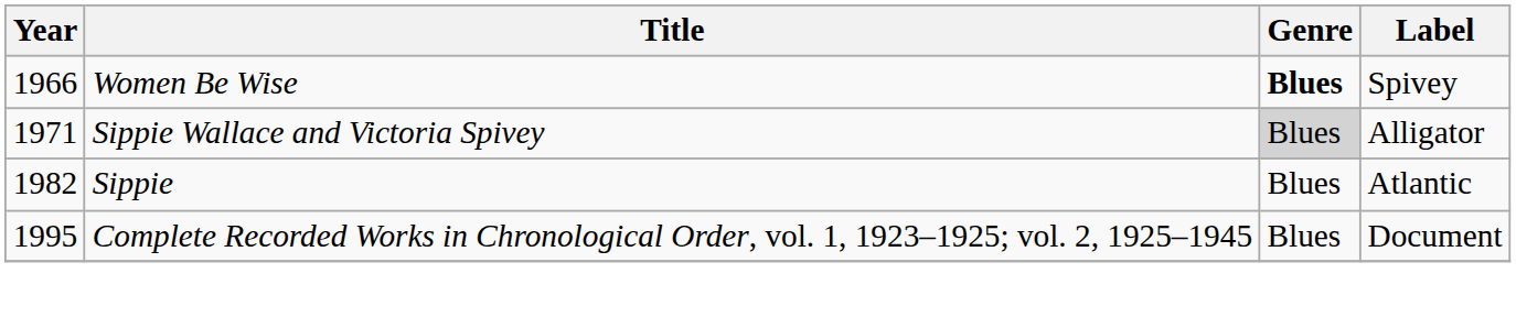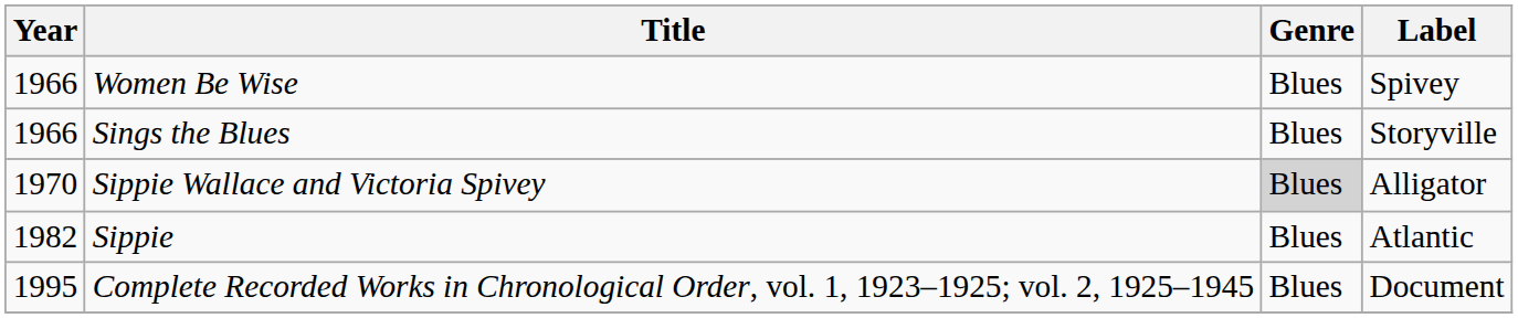Women Be Wise | Genre: bold -> normal
+ row: 1966 | Sings the Blues | Blues | Storyville
Sippie Wallace and Victoria Spivey | Year: 1971 -> 1970
